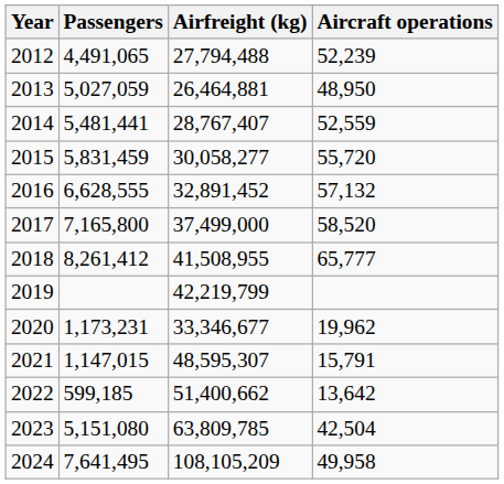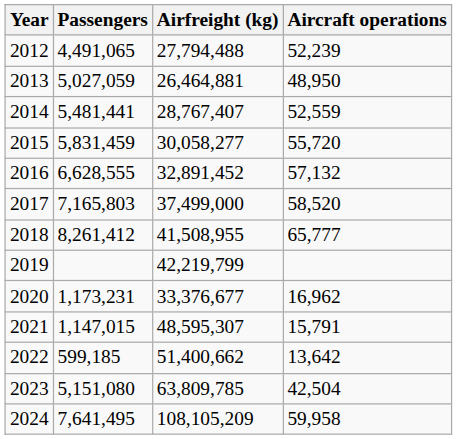2017 | Passengers: 7,165,800 -> 7,165,803
2020 | Airfreight (kg): 33,346,677 -> 33,376,677
2020 | Aircraft operations: 19,962 -> 16,962
2024 | Aircraft operations: 49,958 -> 59,958
